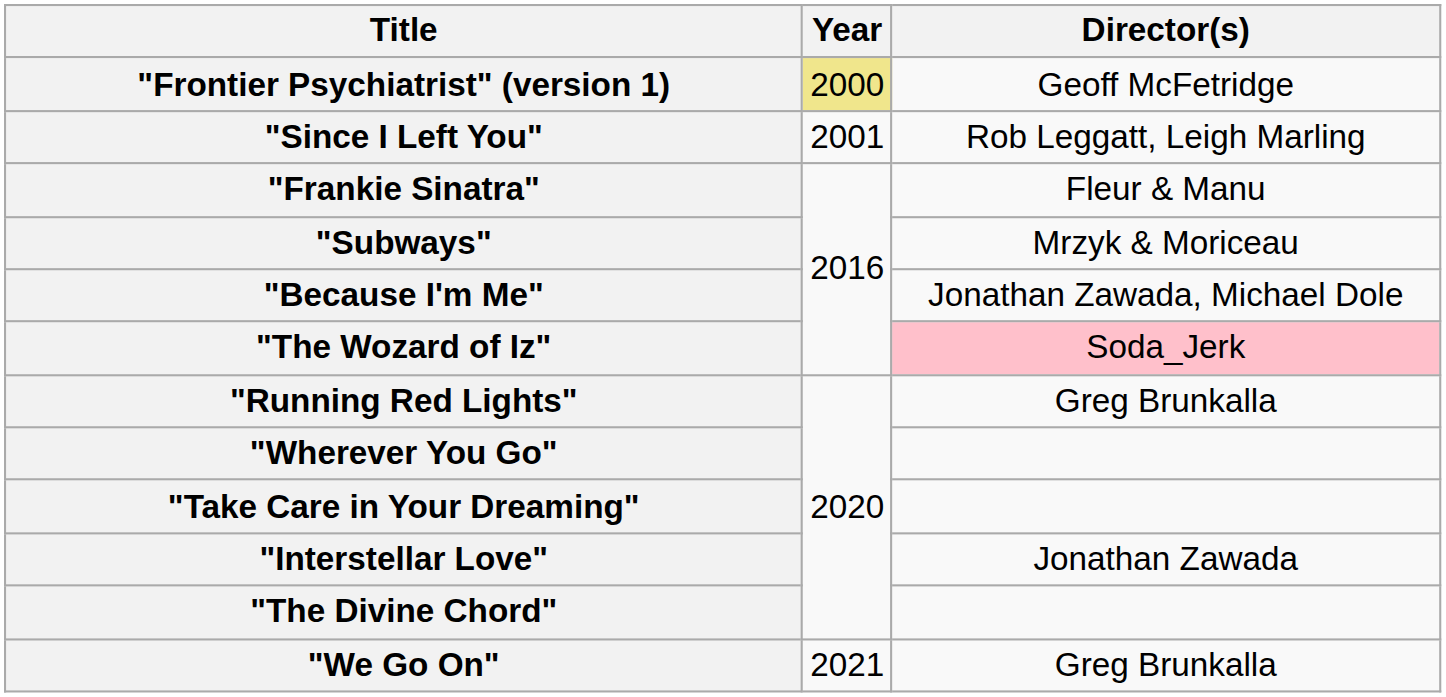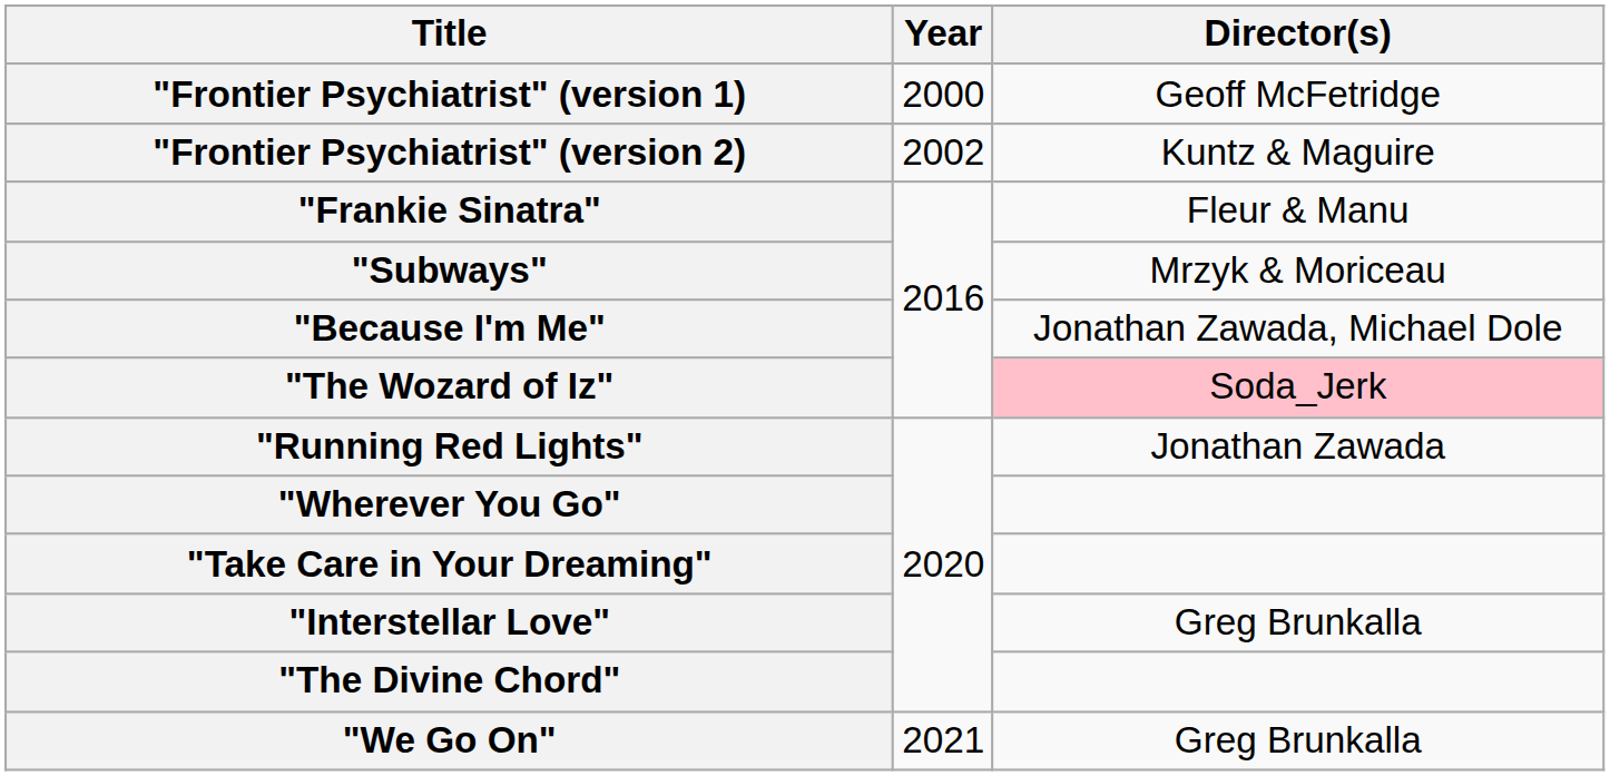"Frontier Psychiatrist" (version 1) | Year: khaki background -> no background
- row: "Since I Left You" | 2001 | Rob Leggatt, Leigh Marling
+ row: "Frontier Psychiatrist" (version 2) | 2002 | Kuntz & Maguire
"Running Red Lights" | Director(s): Greg Brunkalla -> Jonathan Zawada
"Interstellar Love" | Director(s): Jonathan Zawada -> Greg Brunkalla
